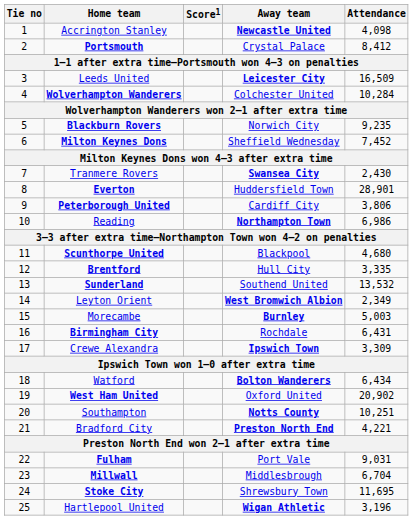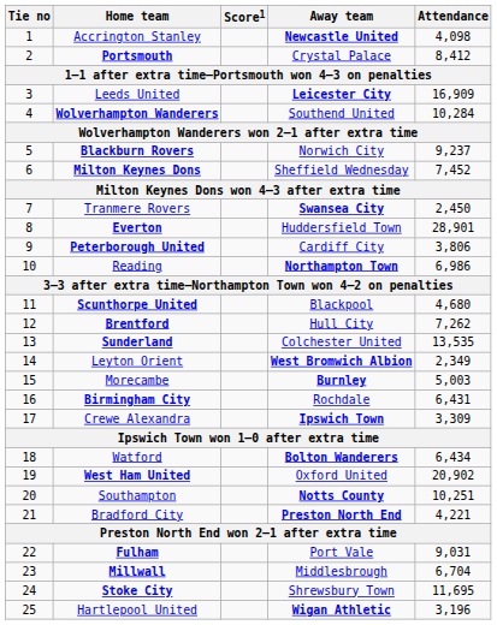Leeds United | Attendance: 16,509 -> 16,909
Wolverhampton Wanderers | Away team: Colchester United -> Southend United
Blackburn Rovers | Attendance: 9,235 -> 9,237
Tranmere Rovers | Attendance: 2,430 -> 2,450
Brentford | Attendance: 3,335 -> 7,262
Sunderland | Away team: Southend United -> Colchester United
Sunderland | Attendance: 13,532 -> 13,535
